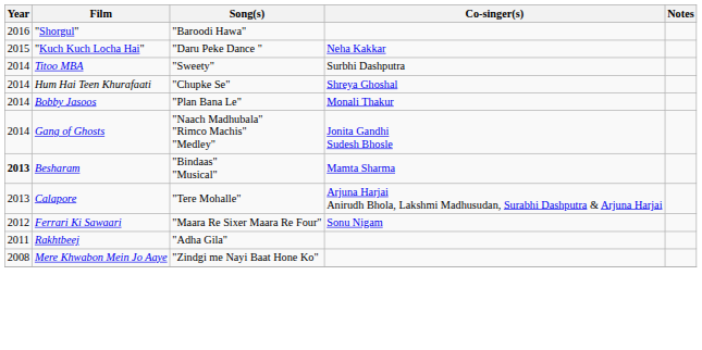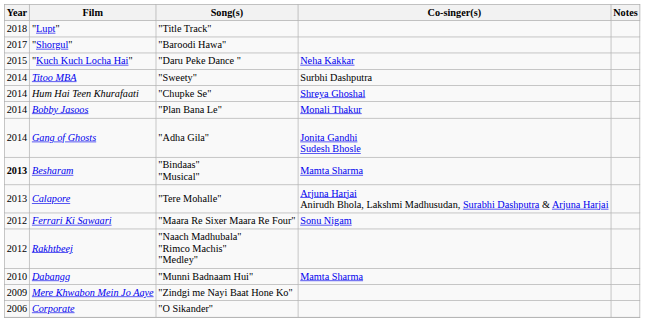+ row: 2018 | "Lupt" | "Title Track"
"Shorgul" | Year: 2016 -> 2017
Gang of Ghosts | Song(s): "Naach Madhubala" "Rimco Machis" "Medley" -> "Adha Gila"
Rakhtbeej | Year: 2011 -> 2012
Rakhtbeej | Song(s): "Adha Gila" -> "Naach Madhubala" "Rimco Machis" "Medley"
+ row: 2010 | Dabangg | "Munni Badnaam Hui" | Mamta Sharma
Mere Khwabon Mein Jo Aaye | Year: 2008 -> 2009
+ row: 2006 | Corporate | "O Sikander"
